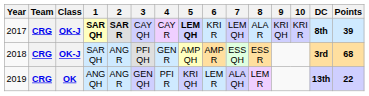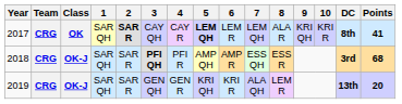2017 | Class: OK-J -> OK
2017 | 1: bold -> normal
2017 | 6: KRI R -> LEM R
2017 | Points: 39 -> 41
2018 | 2: ANG R -> SAR R
2018 | 3: normal -> bold
2018 | 4: GEN R -> PFI R
2019 | Class: OK -> OK-J
2019 | 1: ANG QH -> SAR QH
2019 | 2: ANG R -> SAR R
2019 | 4: PFI R -> GEN R
2019 | 6: LEM R -> KRI R
2019 | Points: 22 -> 20
